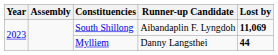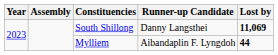South Shillong | Runner-up Candidate: Aibandaplin F. Lyngdoh -> Danny Langsthei
Mylliem | Runner-up Candidate: Danny Langsthei -> Aibandaplin F. Lyngdoh
